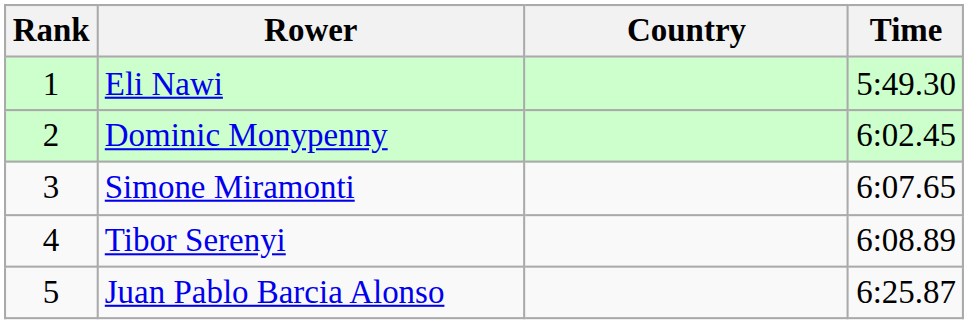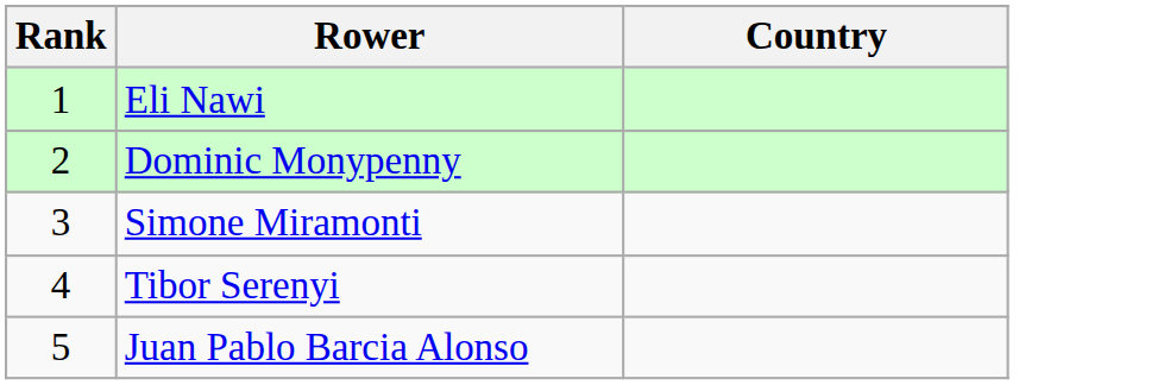- column: Time | 5:49.30 | 6:02.45 | 6:07.65 | 6:08.89 | 6:25.87
